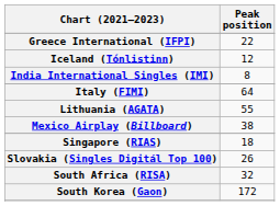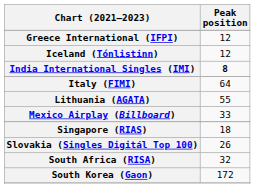Greece International (IFPI) | Peak position: 22 -> 12
India International Singles (IMI) | Peak position: normal -> bold
Mexico Airplay (Billboard) | Peak position: 38 -> 33
